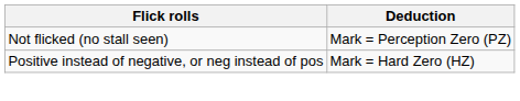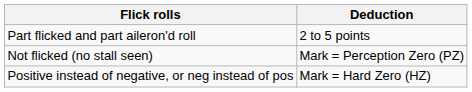+ row: Part flicked and part aileron'd roll | 2 to 5 points
